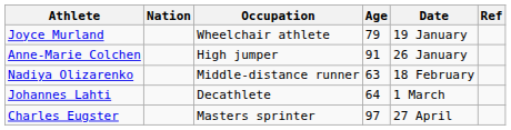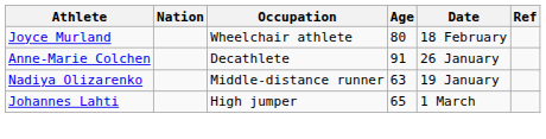Joyce Murland | Age: 79 -> 80
Joyce Murland | Date: 19 January -> 18 February
Anne-Marie Colchen | Occupation: High jumper -> Decathlete
Nadiya Olizarenko | Date: 18 February -> 19 January
Johannes Lahti | Occupation: Decathlete -> High jumper
Johannes Lahti | Age: 64 -> 65
- row: Charles Eugster | Masters sprinter | 97 | 27 April
